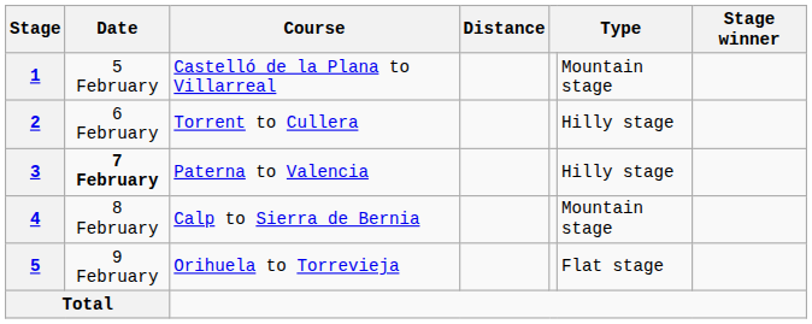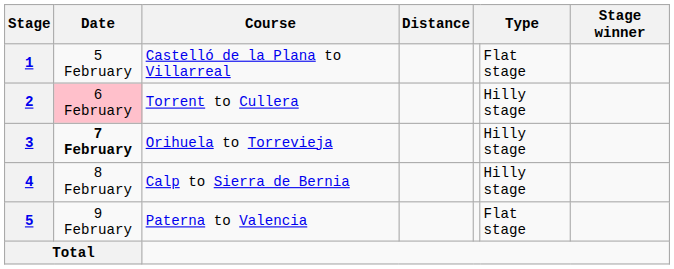1 | column 6: Mountain stage -> Flat stage
2 | Date: no background -> pink background
3 | Course: Paterna to Valencia -> Orihuela to Torrevieja
4 | column 6: Mountain stage -> Hilly stage
5 | Course: Orihuela to Torrevieja -> Paterna to Valencia
